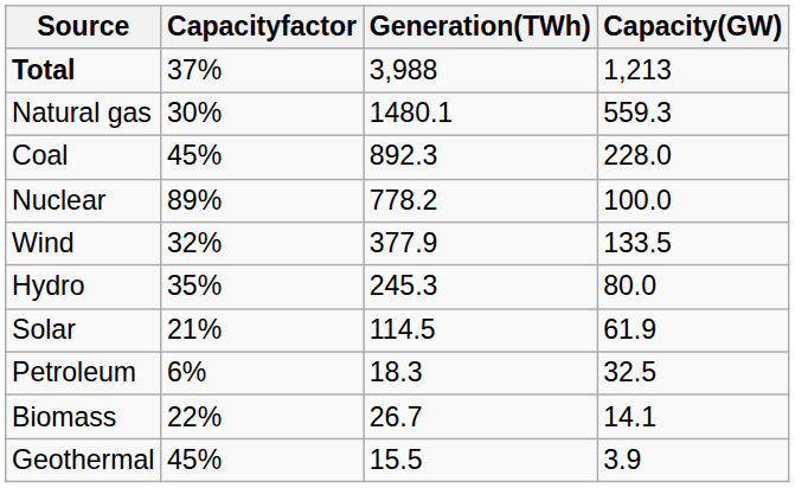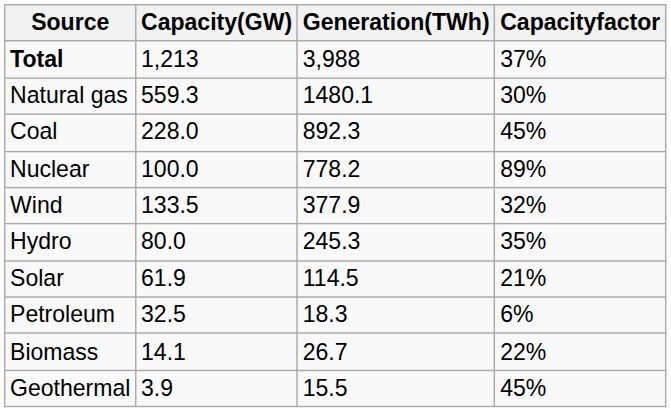columns swapped: Capacity(GW) <-> Capacityfactor
